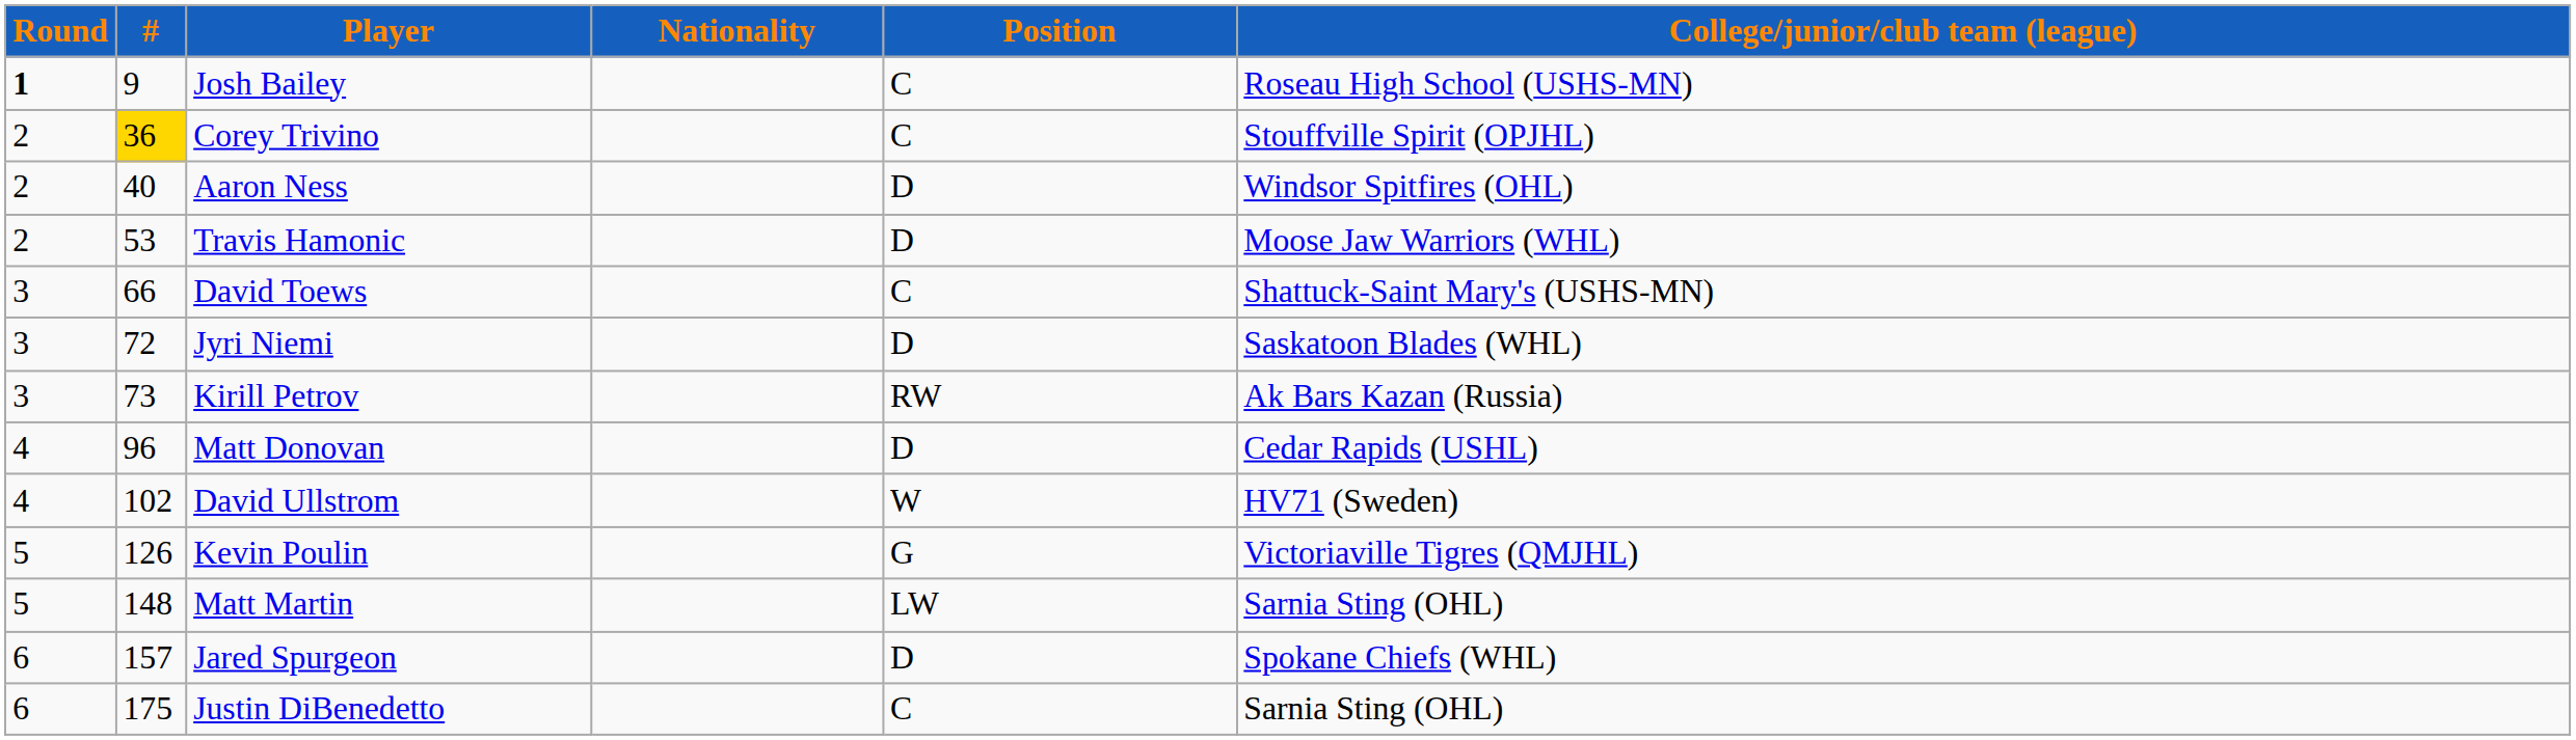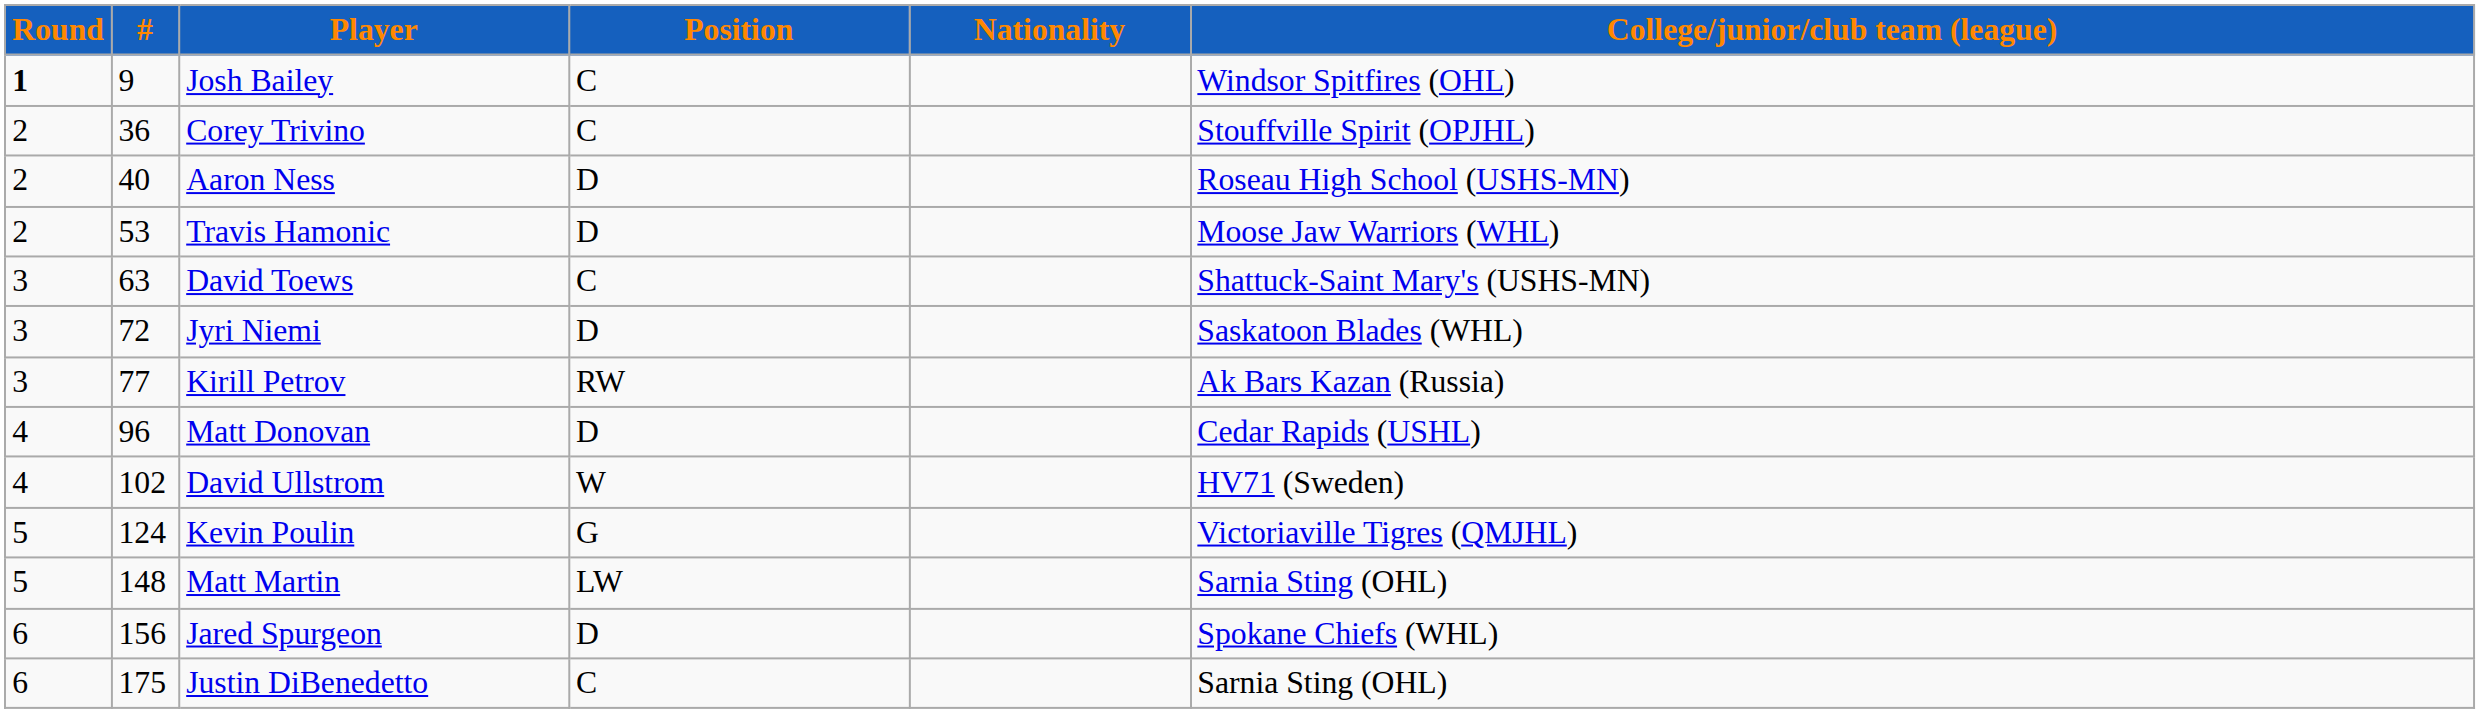columns swapped: Position <-> Nationality
Josh Bailey | College/junior/club team (league): Roseau High School (USHS-MN) -> Windsor Spitfires (OHL)
Corey Trivino | #: gold background -> no background
Aaron Ness | College/junior/club team (league): Windsor Spitfires (OHL) -> Roseau High School (USHS-MN)
David Toews | #: 66 -> 63
Kirill Petrov | #: 73 -> 77
Kevin Poulin | #: 126 -> 124
Jared Spurgeon | #: 157 -> 156
